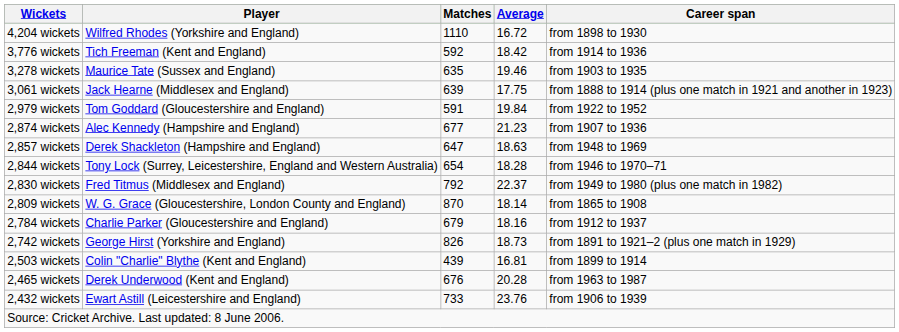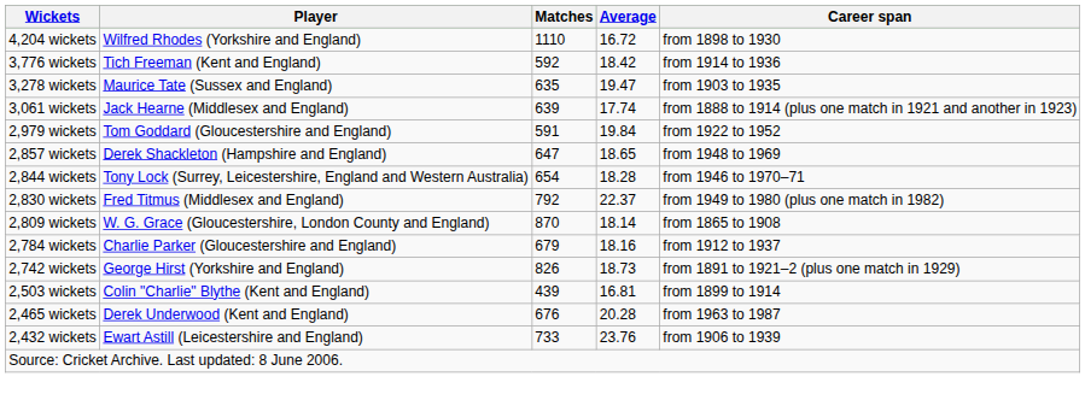3,278 wickets | Average: 19.46 -> 19.47
3,061 wickets | Average: 17.75 -> 17.74
- row: 2,874 wickets | Alec Kennedy (Hampshire and England) | 677 | 21.23 | from 1907 to 1936
2,857 wickets | Average: 18.63 -> 18.65
